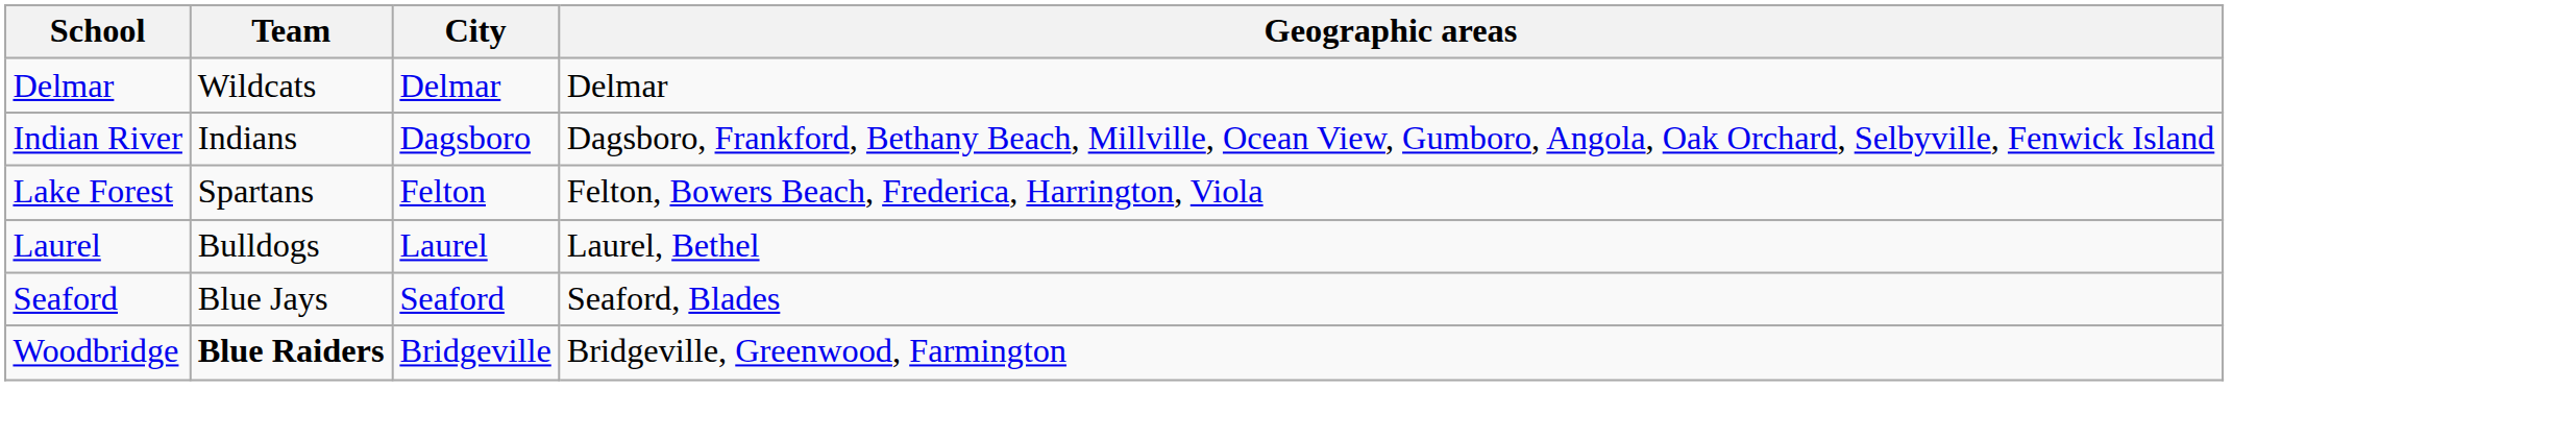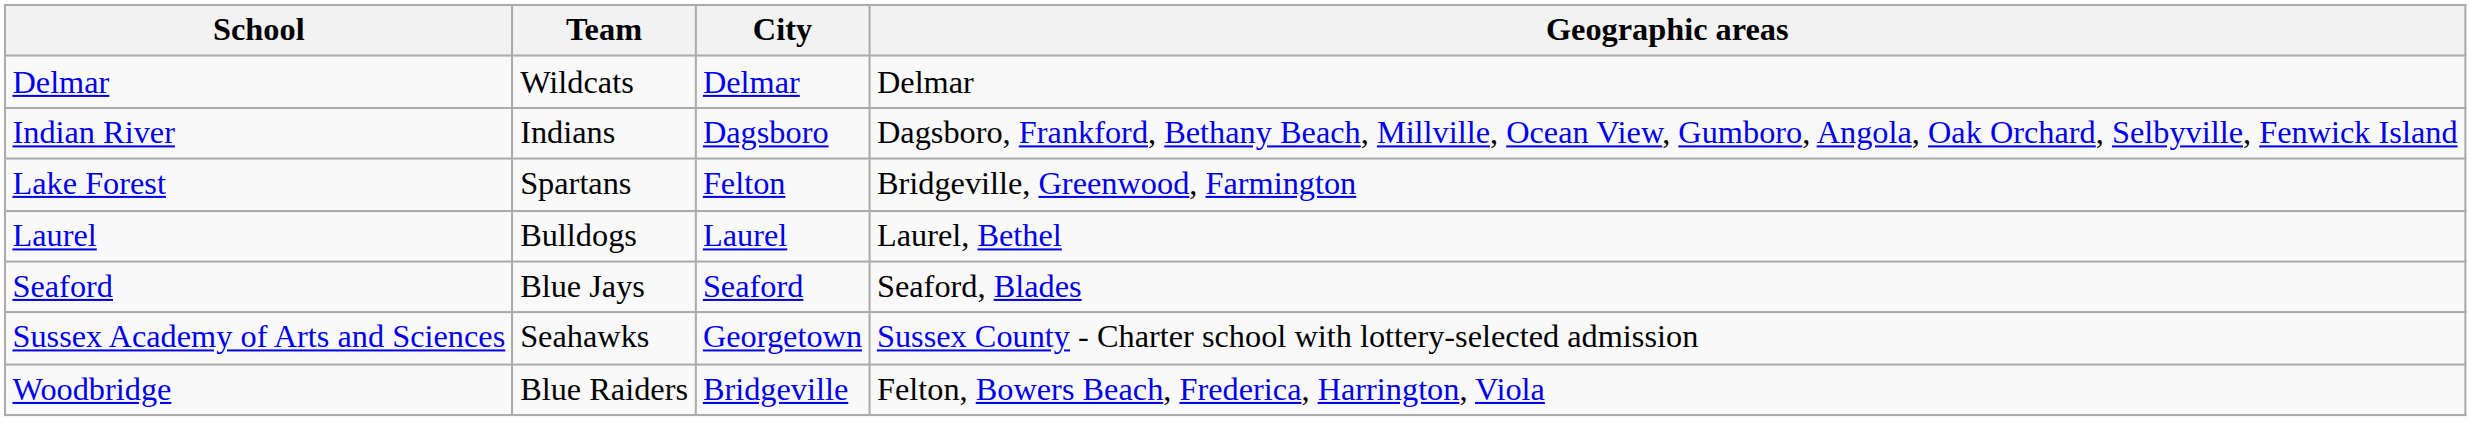Lake Forest | Geographic areas: Felton, Bowers Beach, Frederica, Harrington, Viola -> Bridgeville, Greenwood, Farmington
+ row: Sussex Academy of Arts and Sciences | Seahawks | Georgetown | Sussex County - Charter school with lottery-selected admission
Woodbridge | Team: bold -> normal
Woodbridge | Geographic areas: Bridgeville, Greenwood, Farmington -> Felton, Bowers Beach, Frederica, Harrington, Viola
